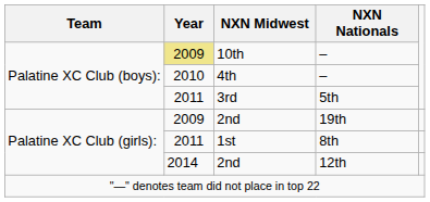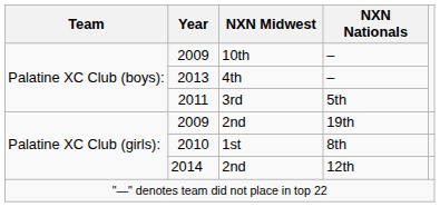10th | Year: khaki background -> no background
4th | Year: 2010 -> 2013
1st | Year: 2011 -> 2010
